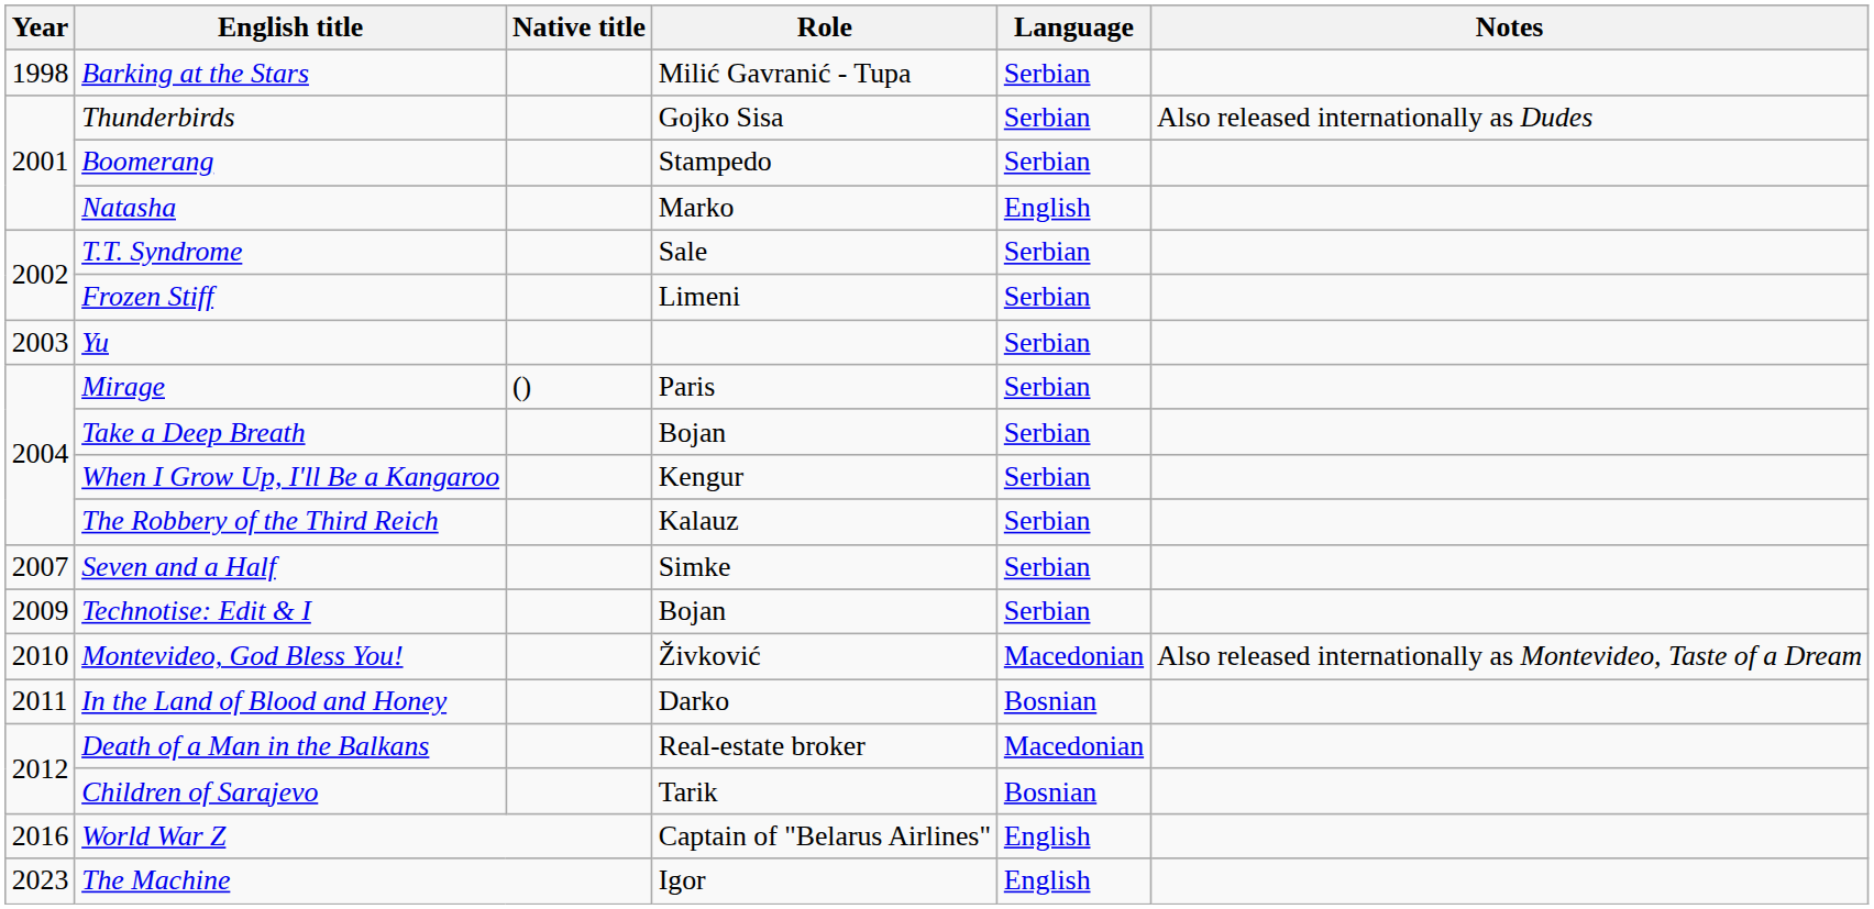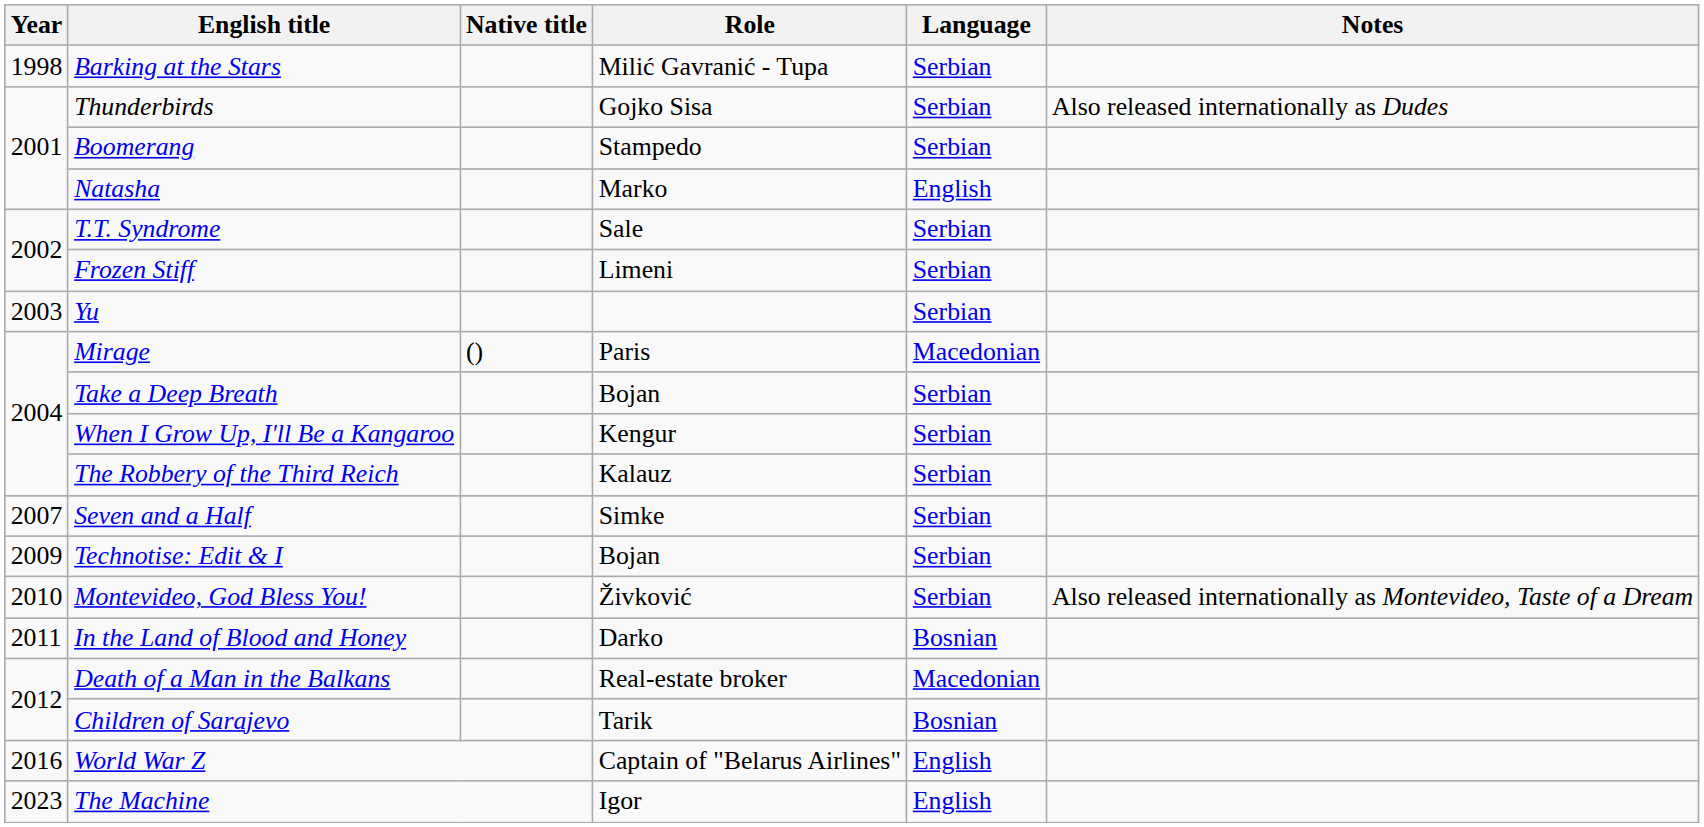Mirage | Language: Serbian -> Macedonian
Montevideo, God Bless You! | Language: Macedonian -> Serbian
